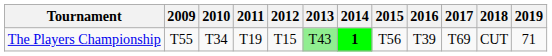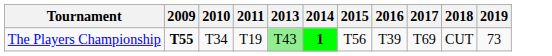- column: 2012 | T15
The Players Championship | 2009: normal -> bold
The Players Championship | 2019: 71 -> 73
